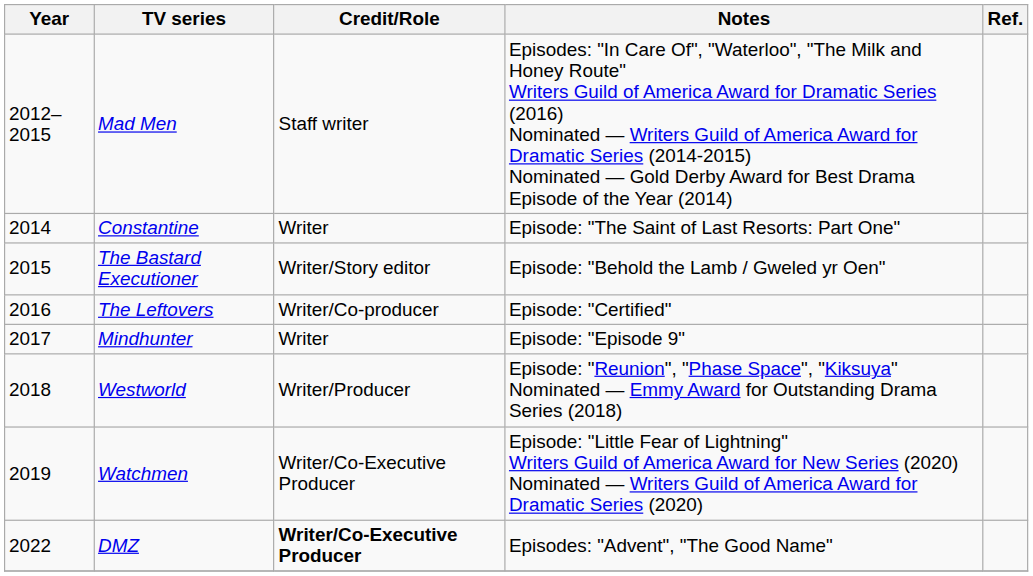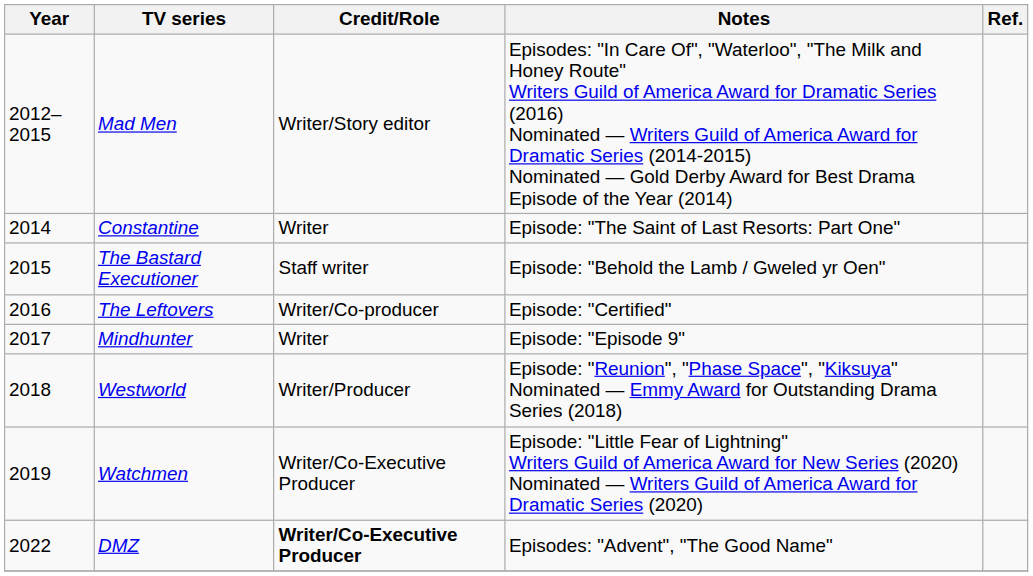Mad Men | Credit/Role: Staff writer -> Writer/Story editor
The Bastard Executioner | Credit/Role: Writer/Story editor -> Staff writer
